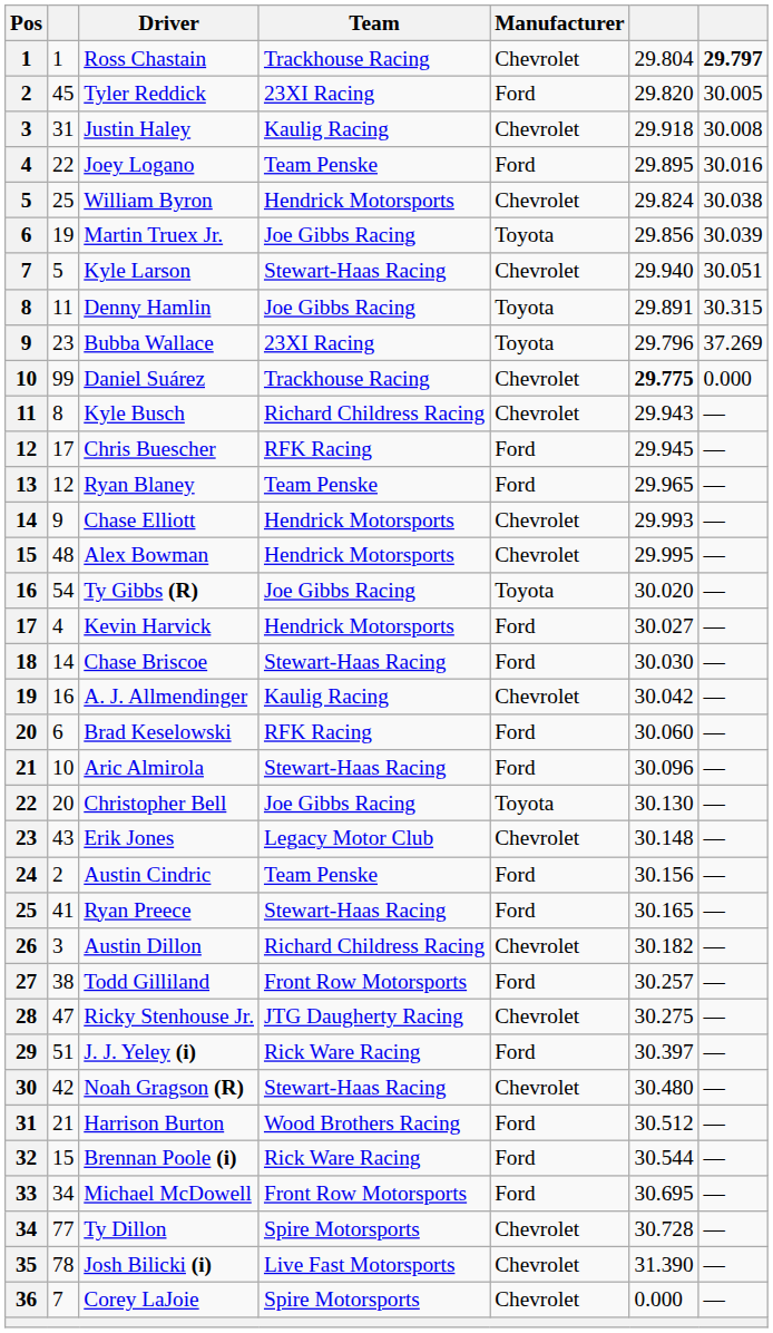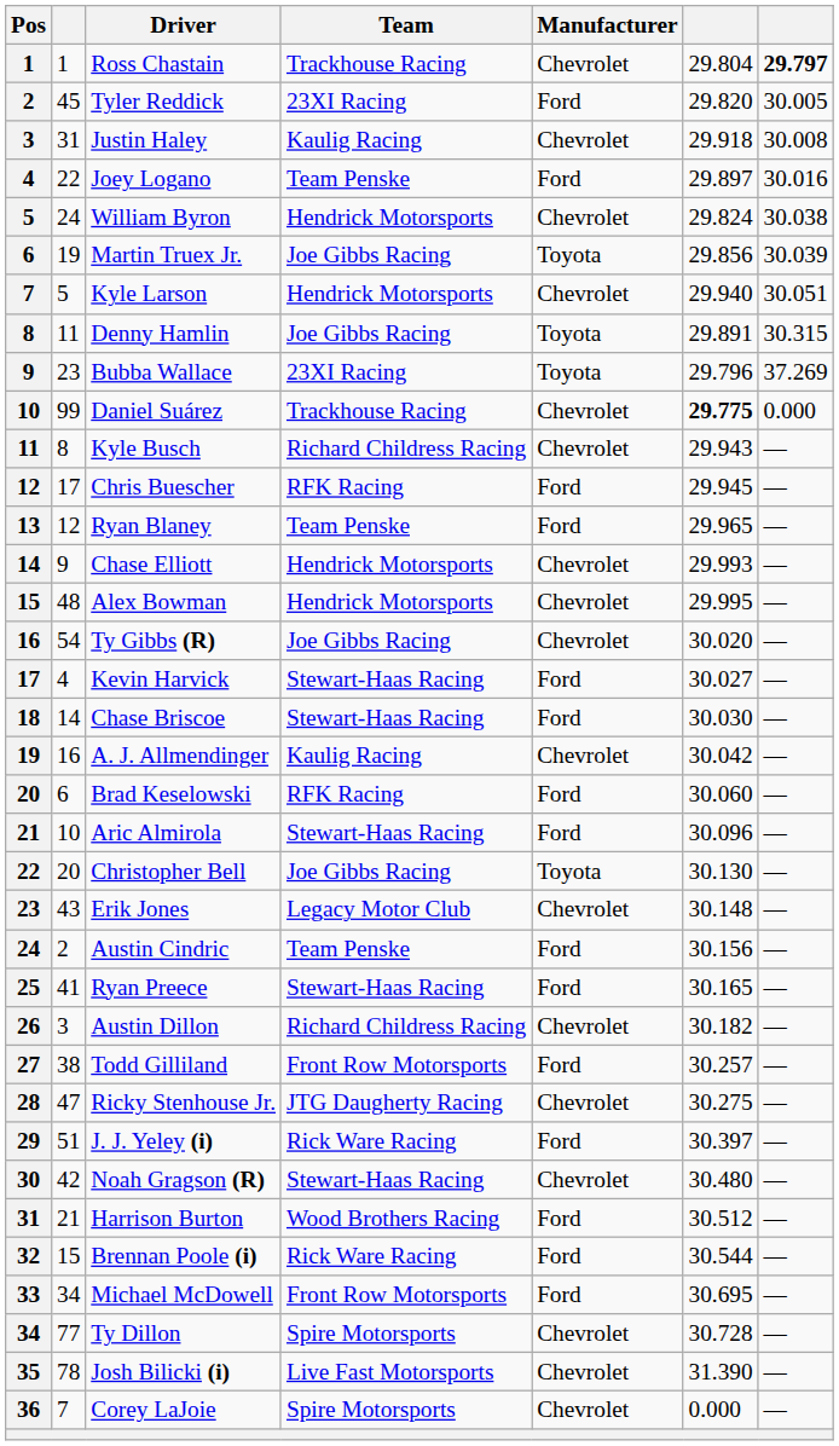Joey Logano | column 6: 29.895 -> 29.897
William Byron | column 2: 25 -> 24
Kyle Larson | Team: Stewart-Haas Racing -> Hendrick Motorsports
Ty Gibbs (R) | Manufacturer: Toyota -> Chevrolet
Kevin Harvick | Team: Hendrick Motorsports -> Stewart-Haas Racing
